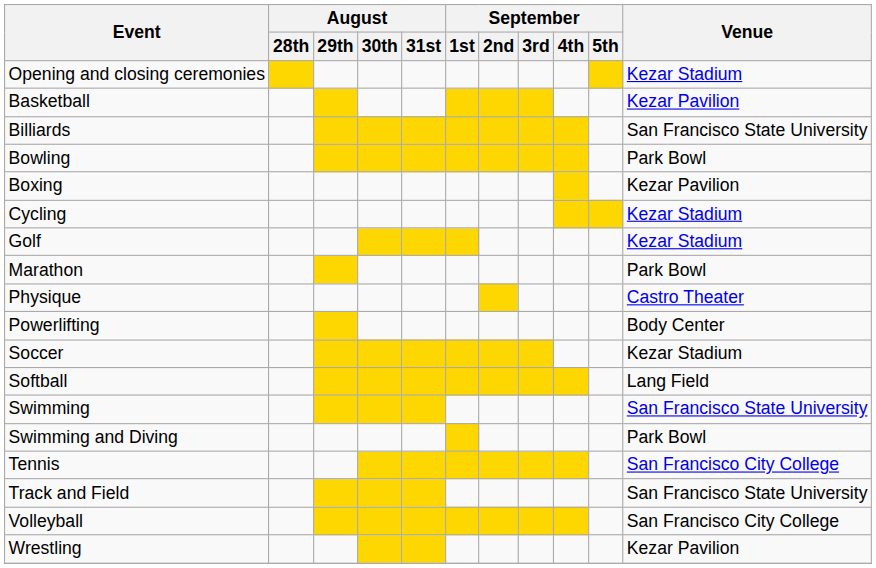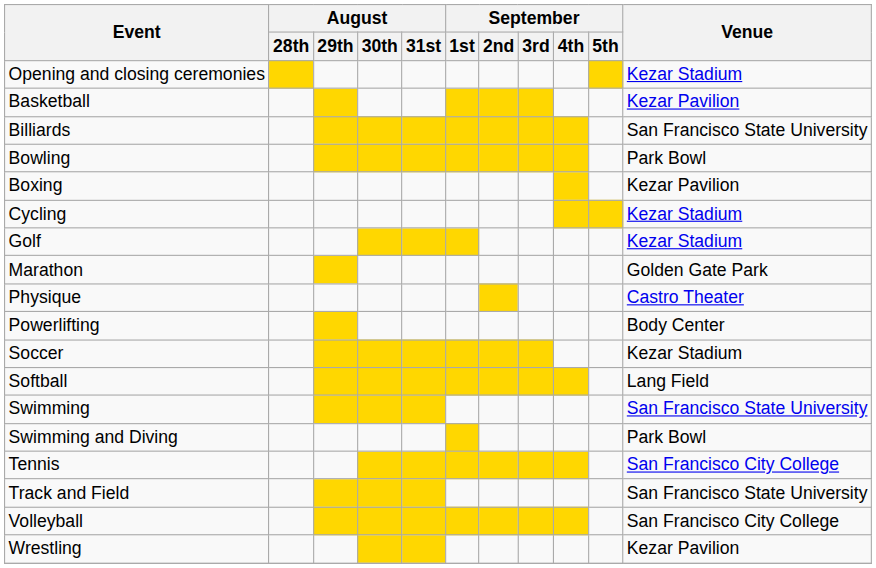Marathon | Venue: Park Bowl -> Golden Gate Park
